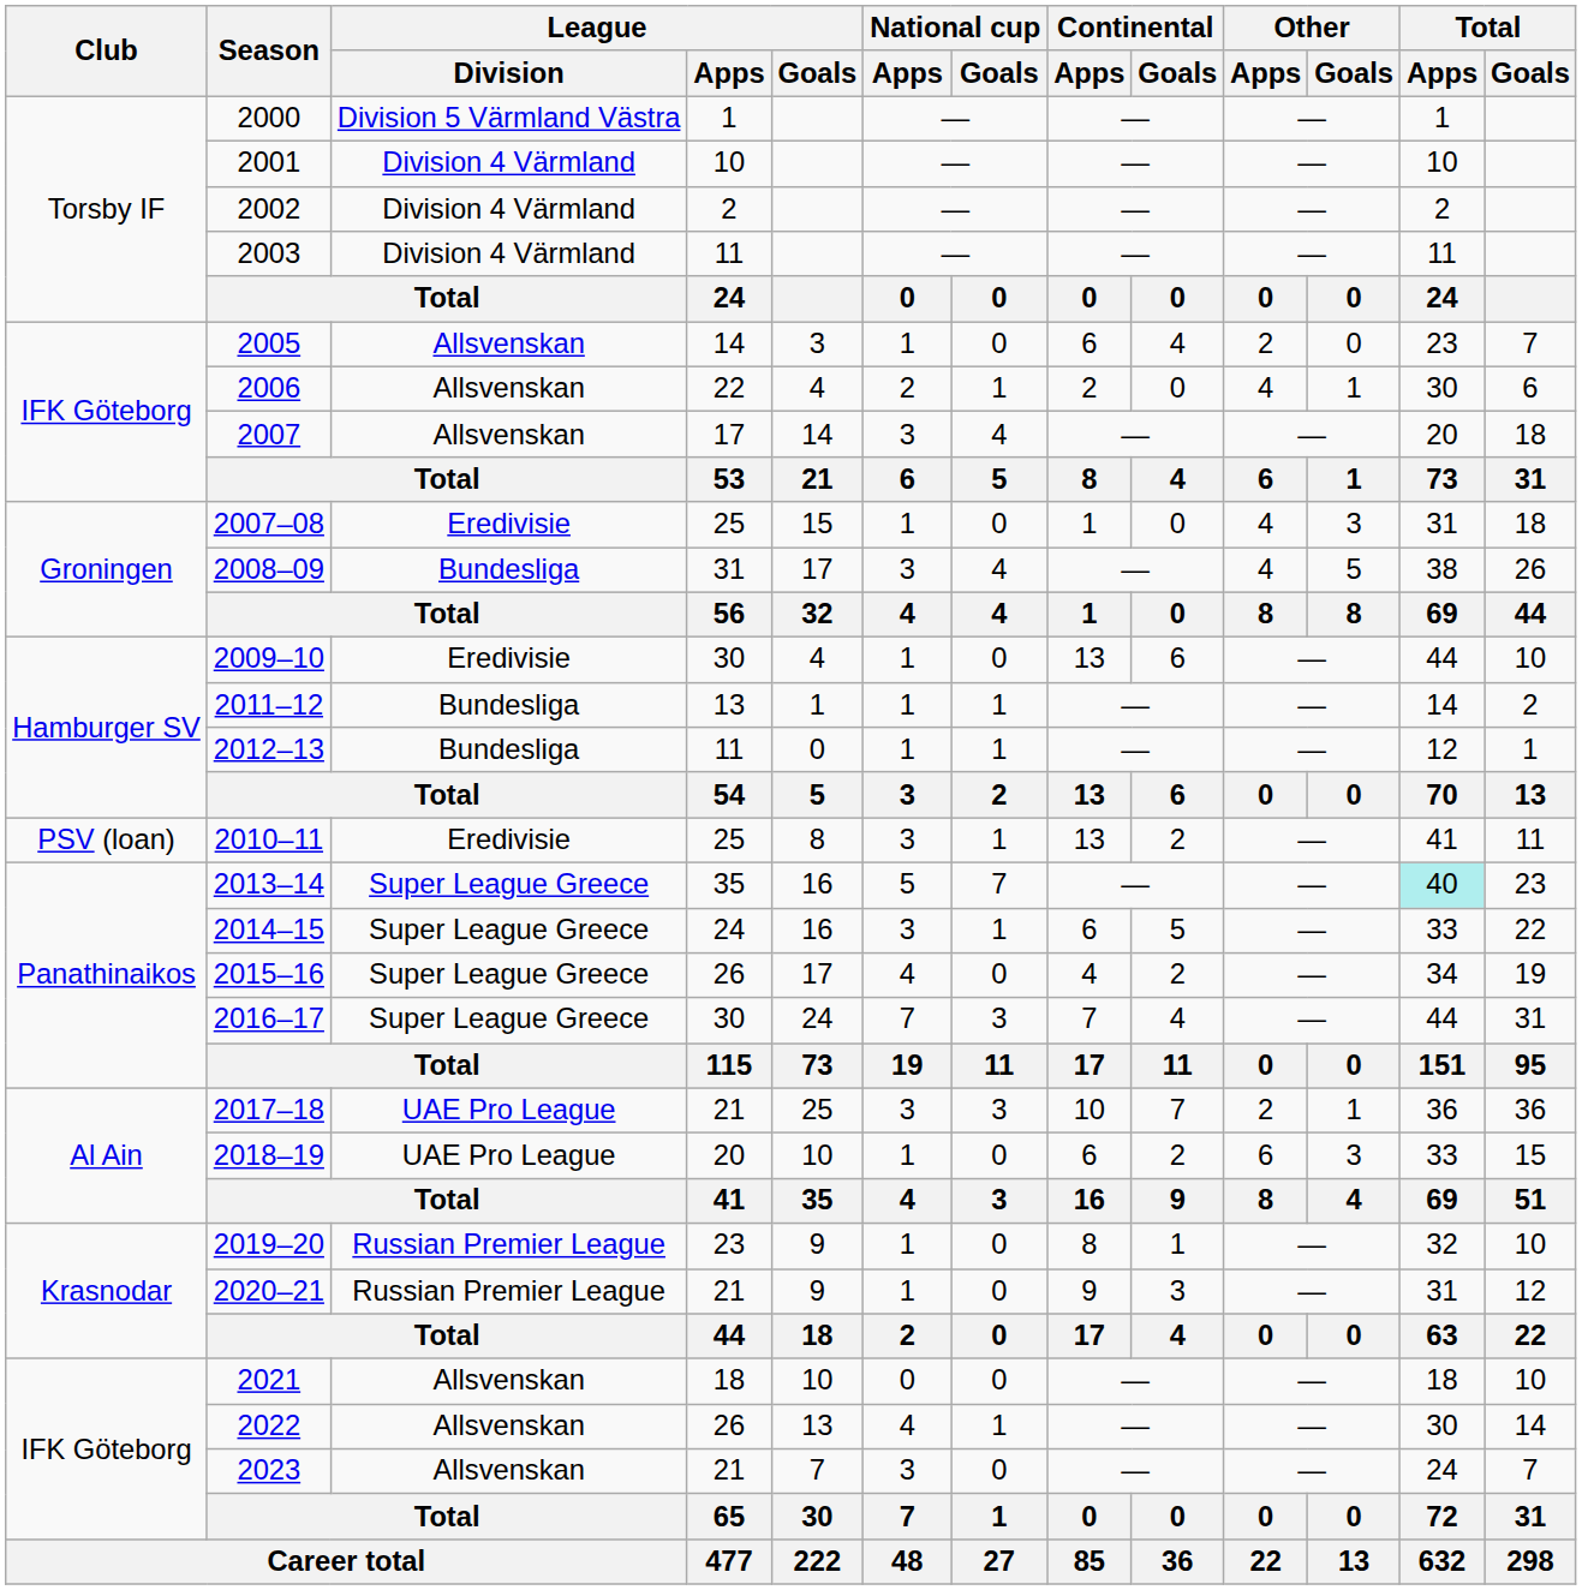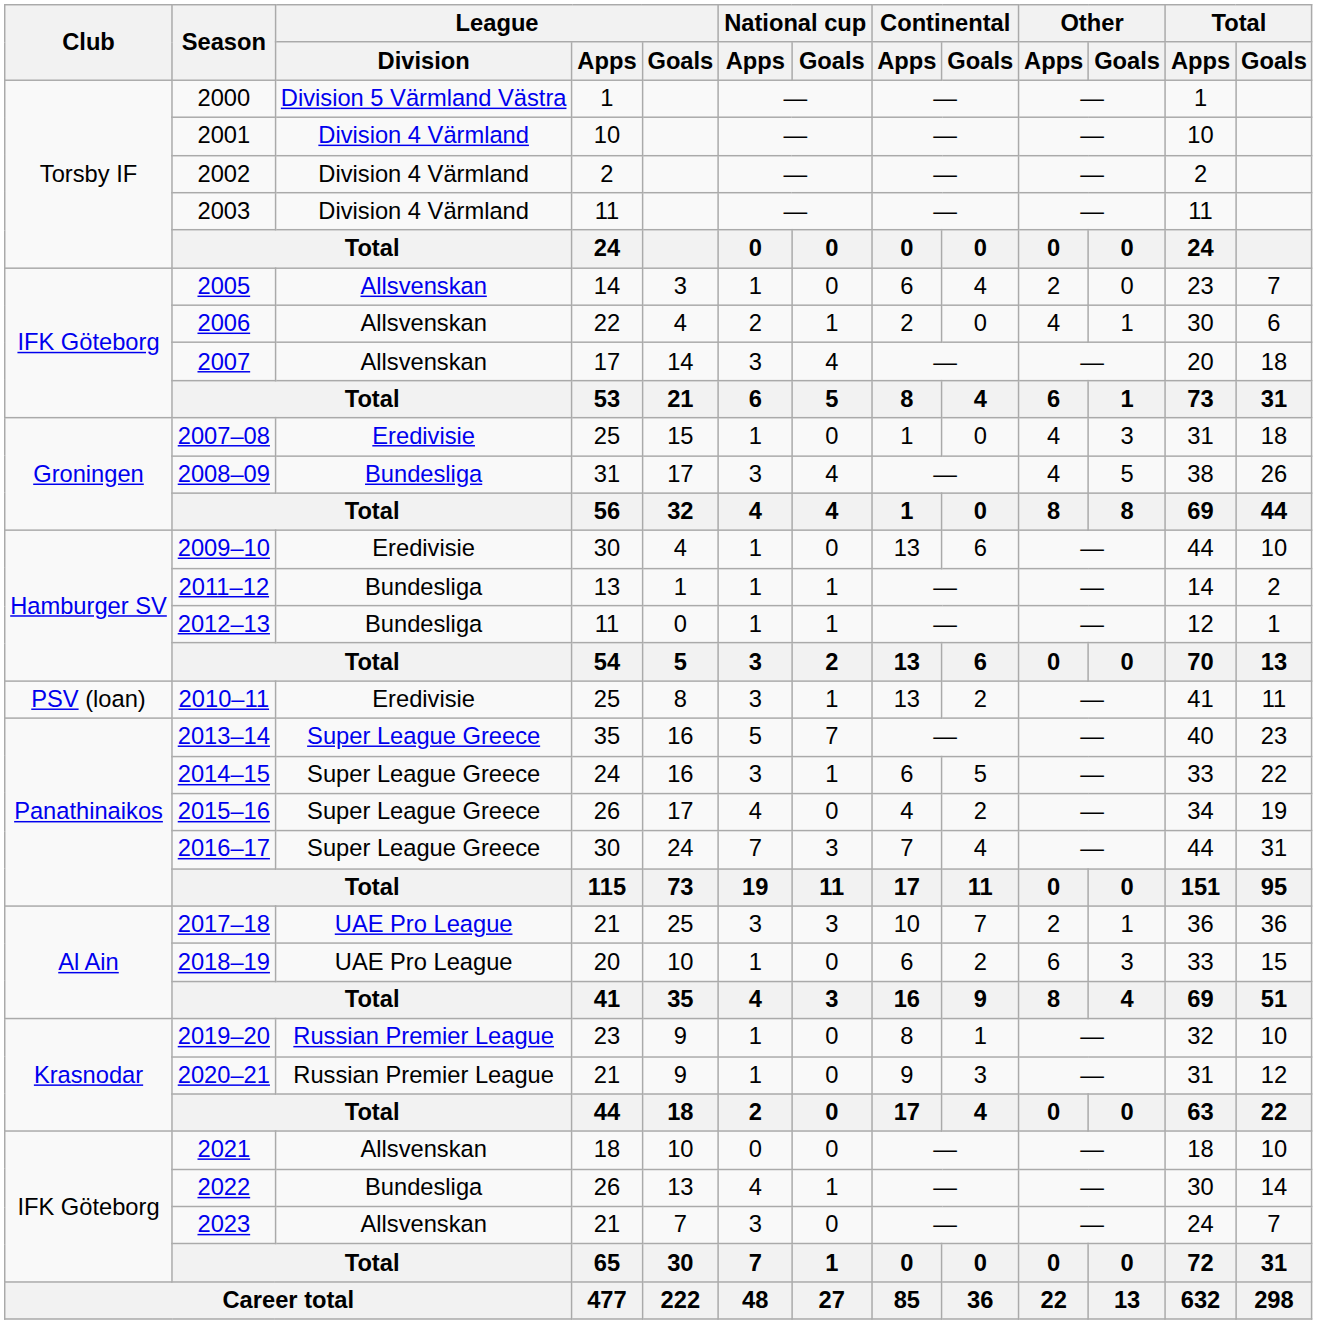2013–14 | Total / Apps: paleturquoise background -> no background
2022 | League / Division: Allsvenskan -> Bundesliga
